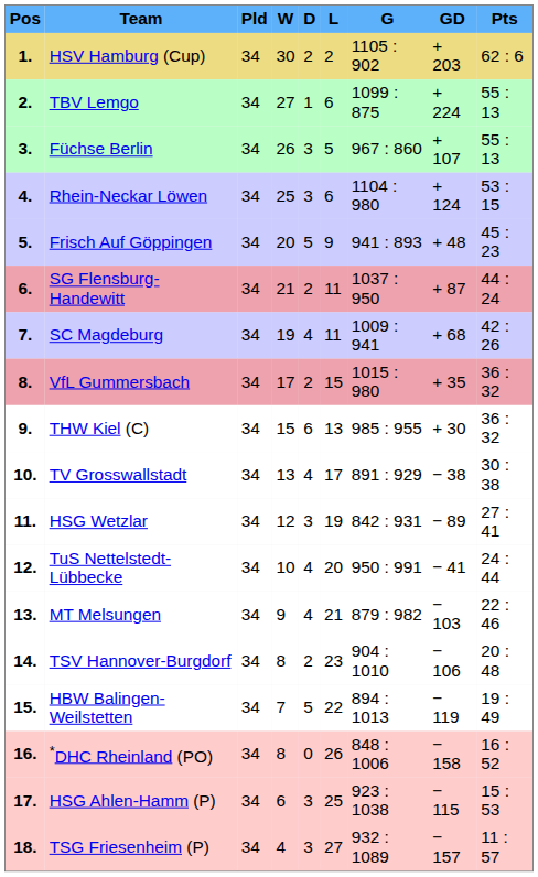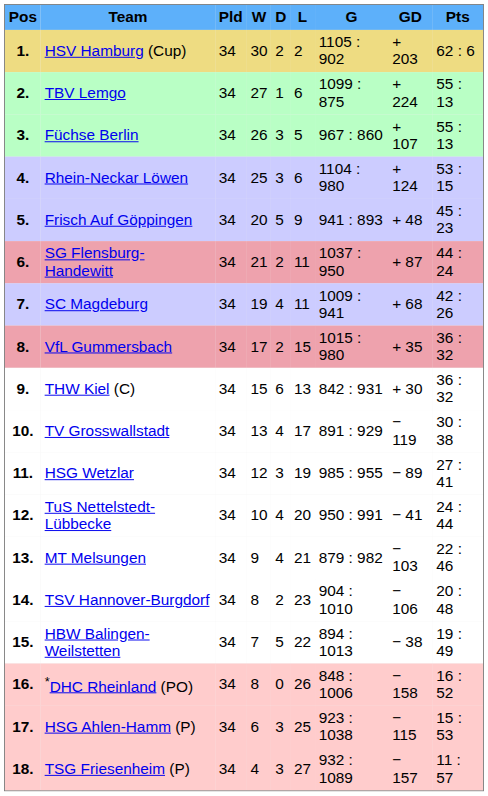9. | G: 985 : 955 -> 842 : 931
10. | GD: − 38 -> − 119
11. | G: 842 : 931 -> 985 : 955
15. | GD: − 119 -> − 38
